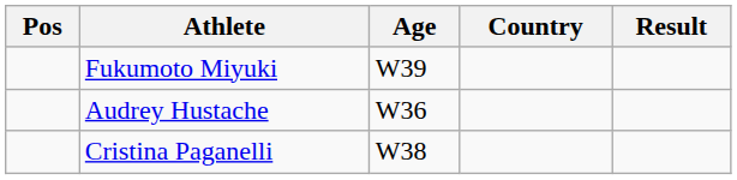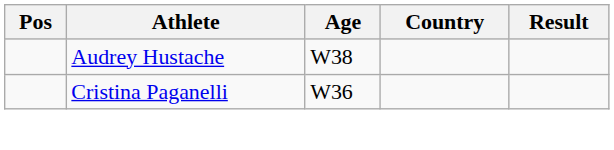- row: Fukumoto Miyuki | W39
Audrey Hustache | Age: W36 -> W38
Cristina Paganelli | Age: W38 -> W36
